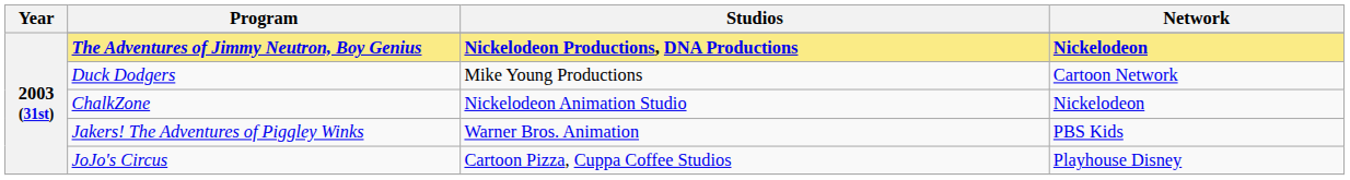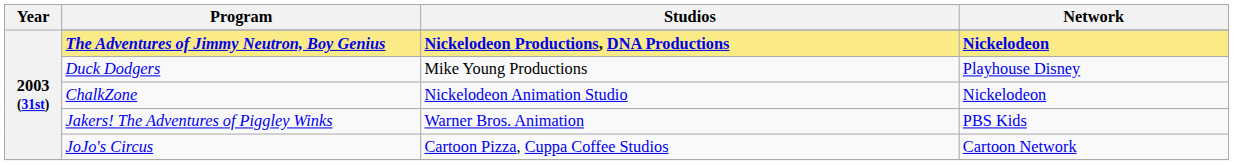Duck Dodgers | Network: Cartoon Network -> Playhouse Disney
JoJo's Circus | Network: Playhouse Disney -> Cartoon Network
